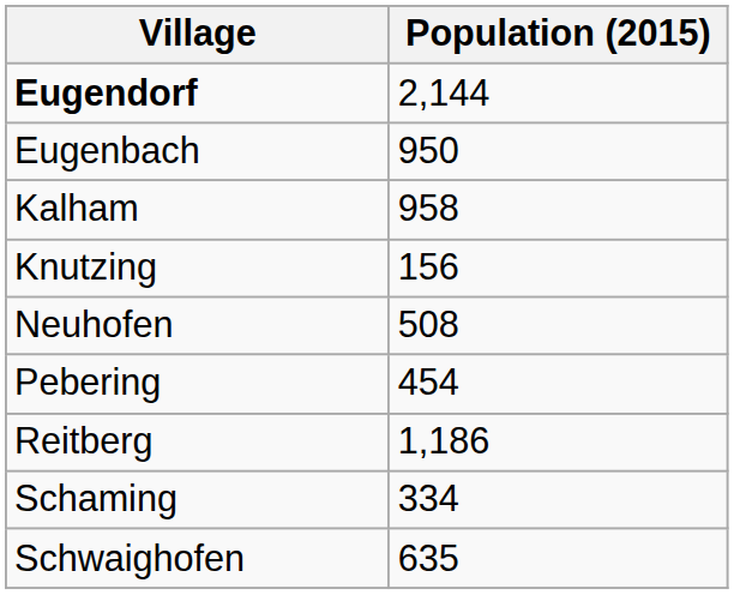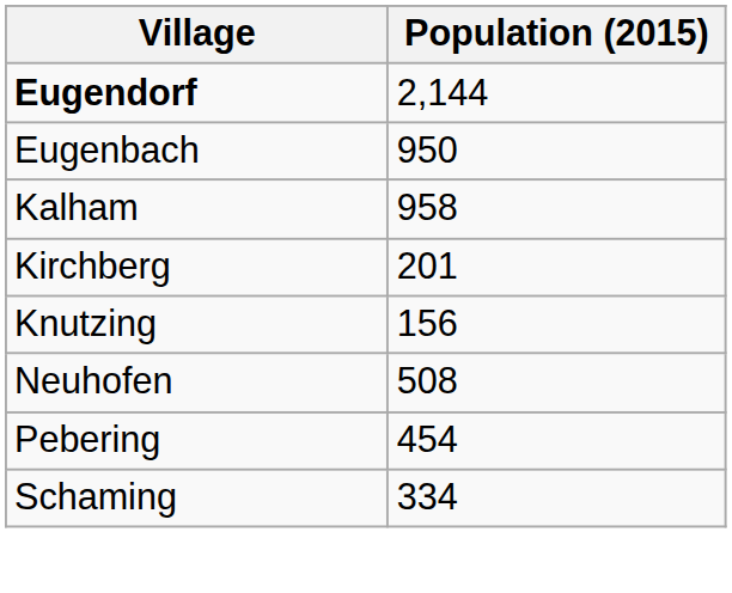+ row: Kirchberg | 201
- row: Reitberg | 1,186
- row: Schwaighofen | 635
